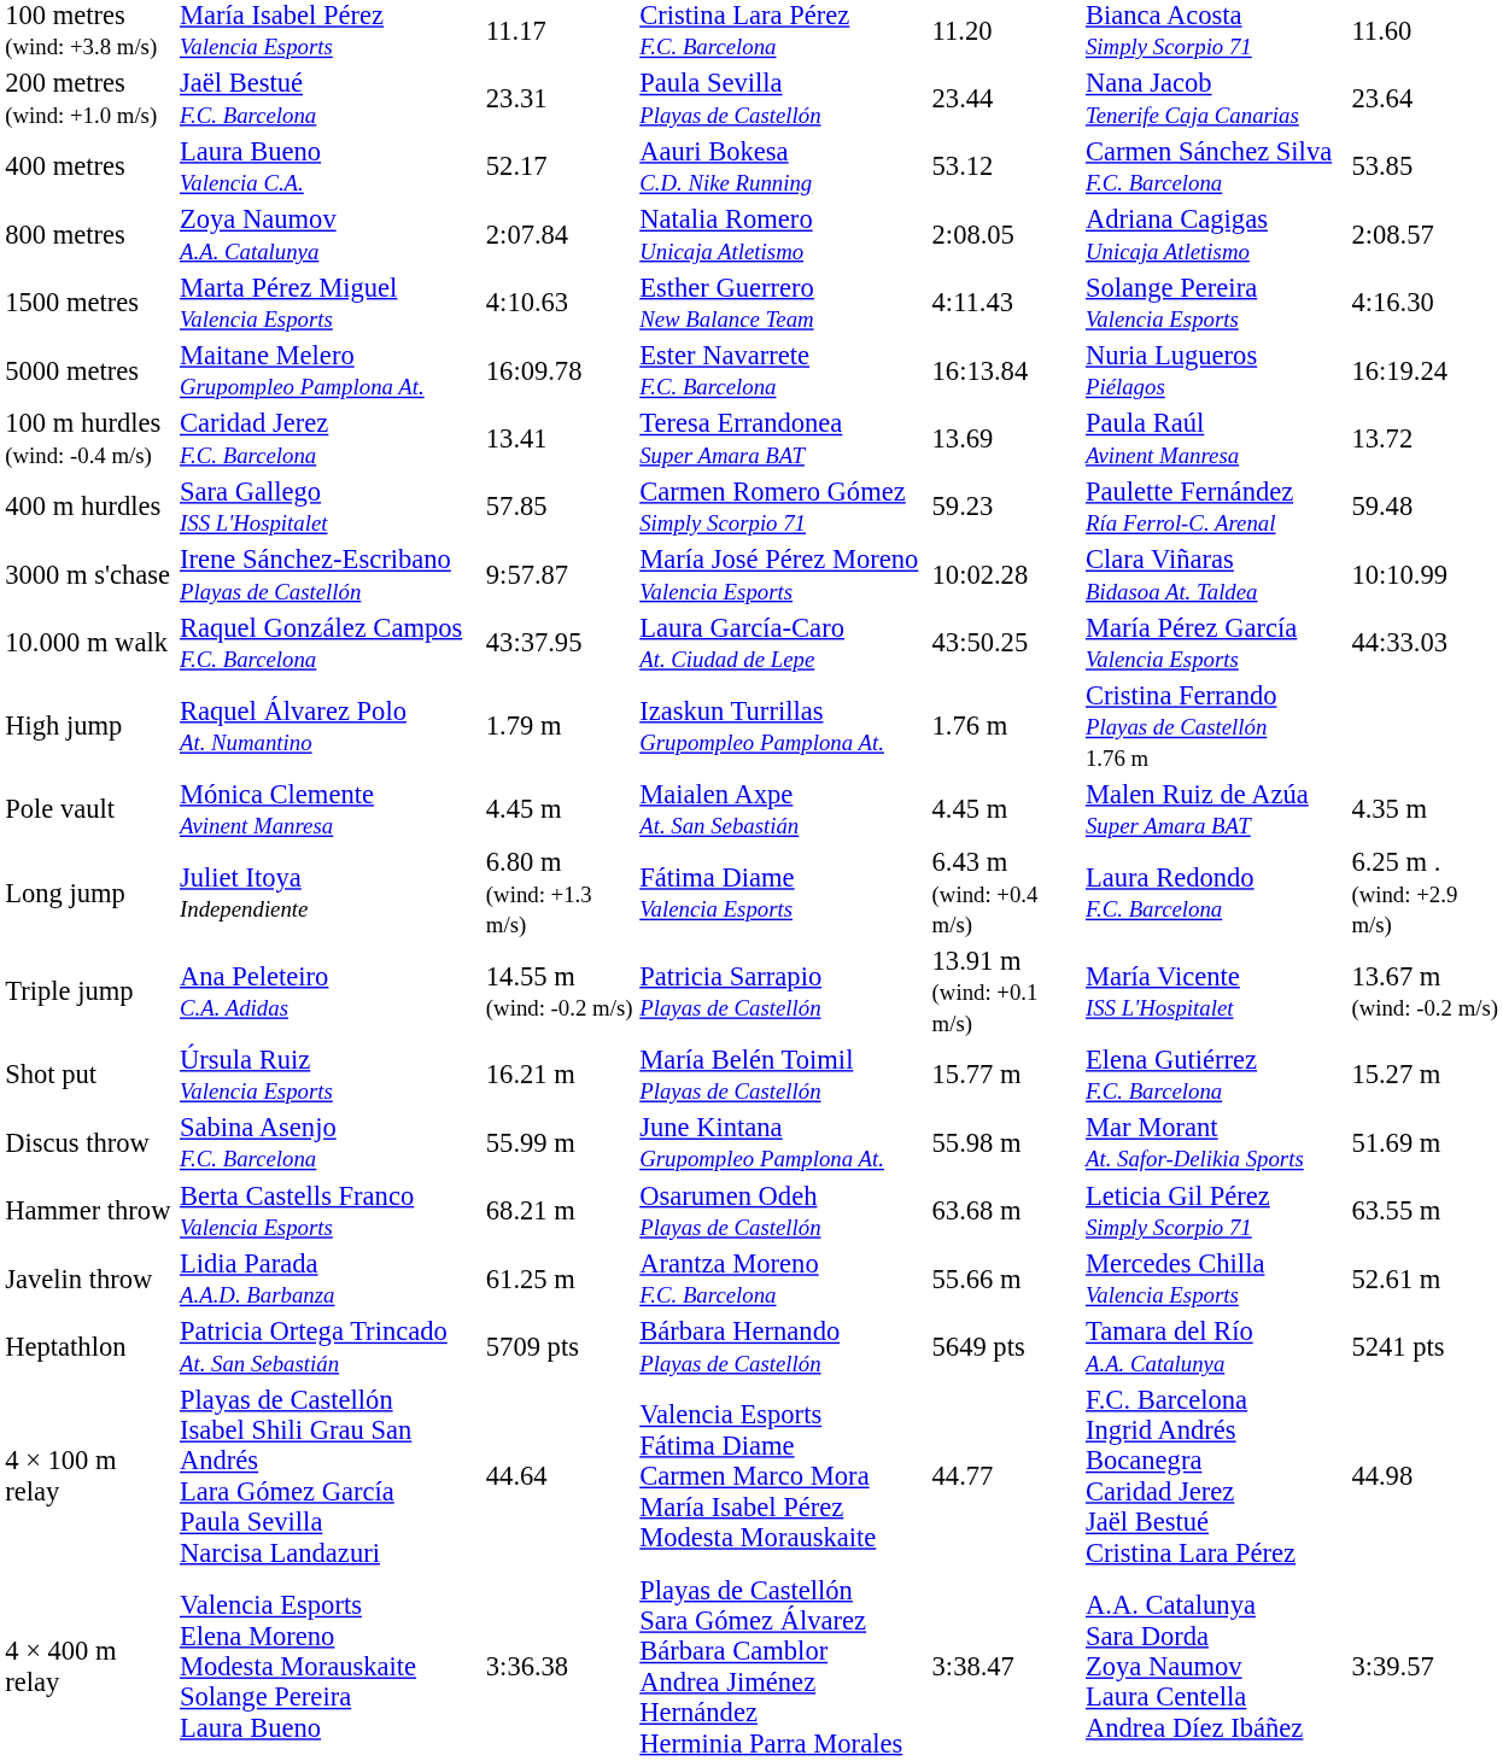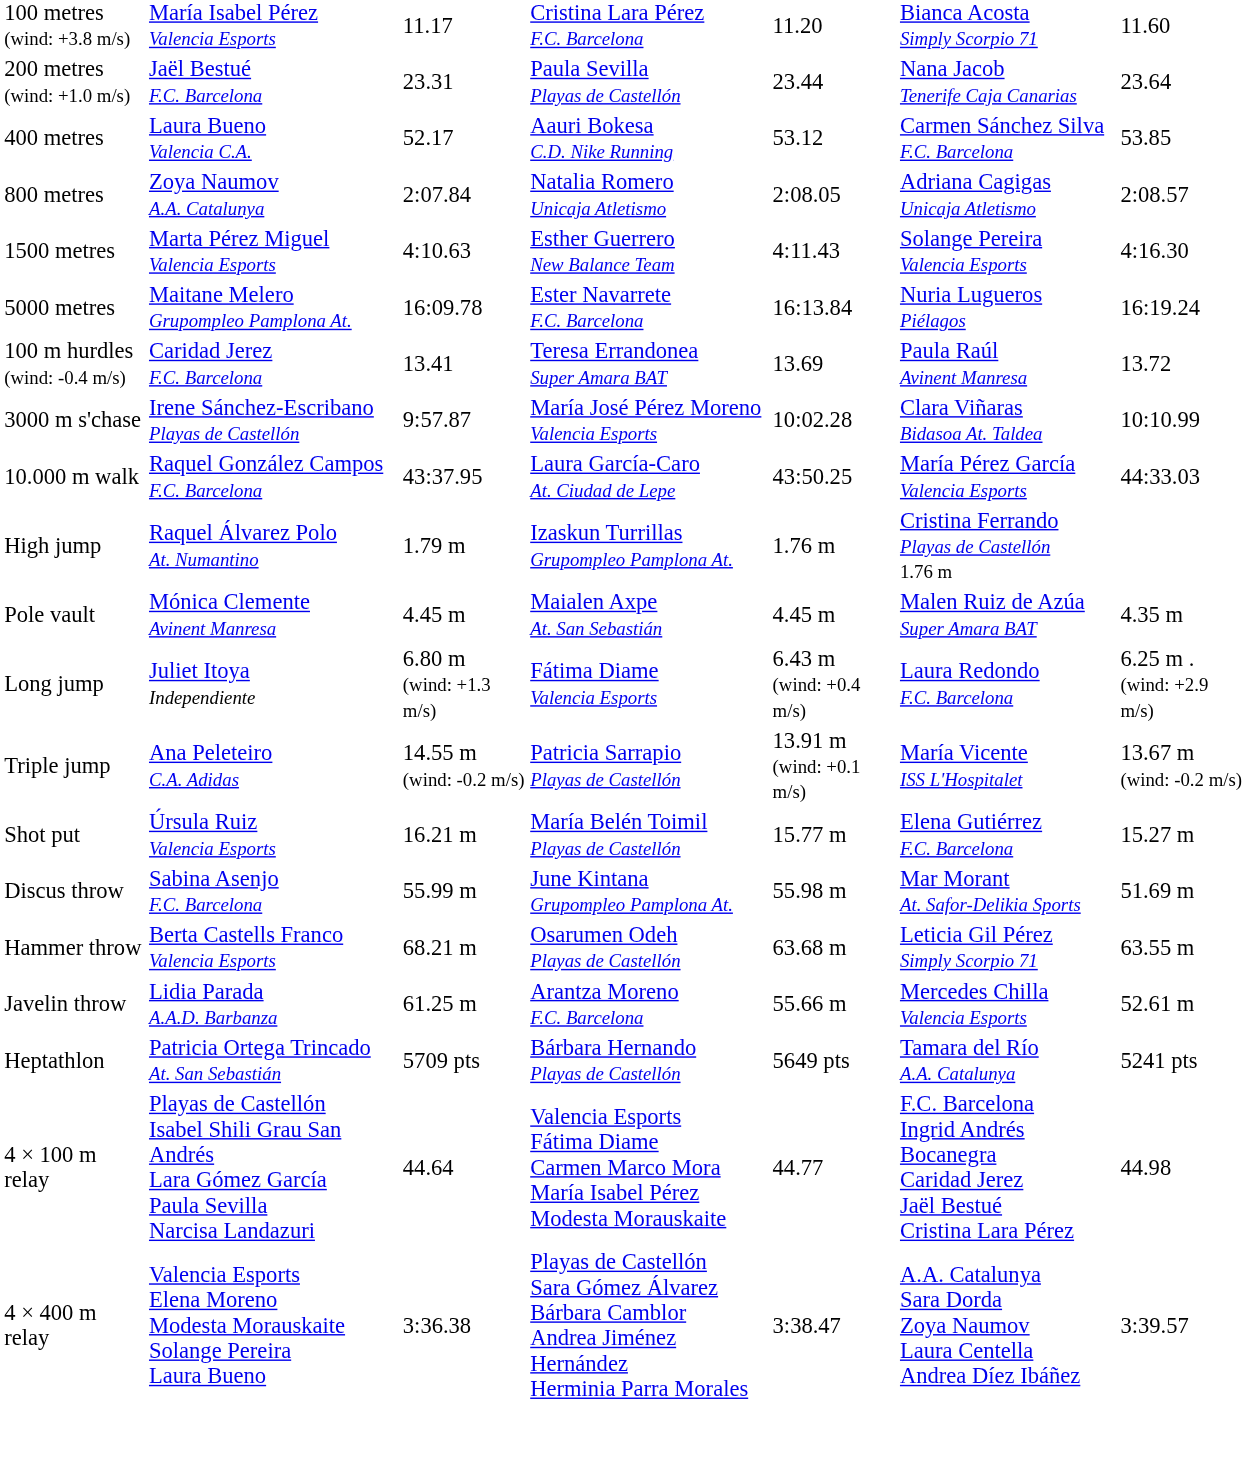- row: 400 m hurdles | Sara Gallego ISS L'Hospitalet | 57.85 | Carmen Romero Gómez Simply Scorpio 71 | 59.23 | Paulette Fernández Ría Ferrol-C. Arenal | 59.48
